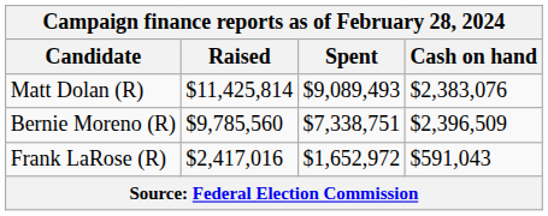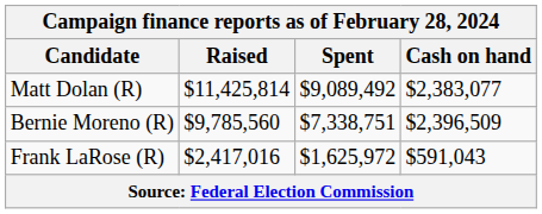Matt Dolan (R) | Spent: $9,089,493 -> $9,089,492
Matt Dolan (R) | Cash on hand: $2,383,076 -> $2,383,077
Frank LaRose (R) | Spent: $1,652,972 -> $1,625,972
